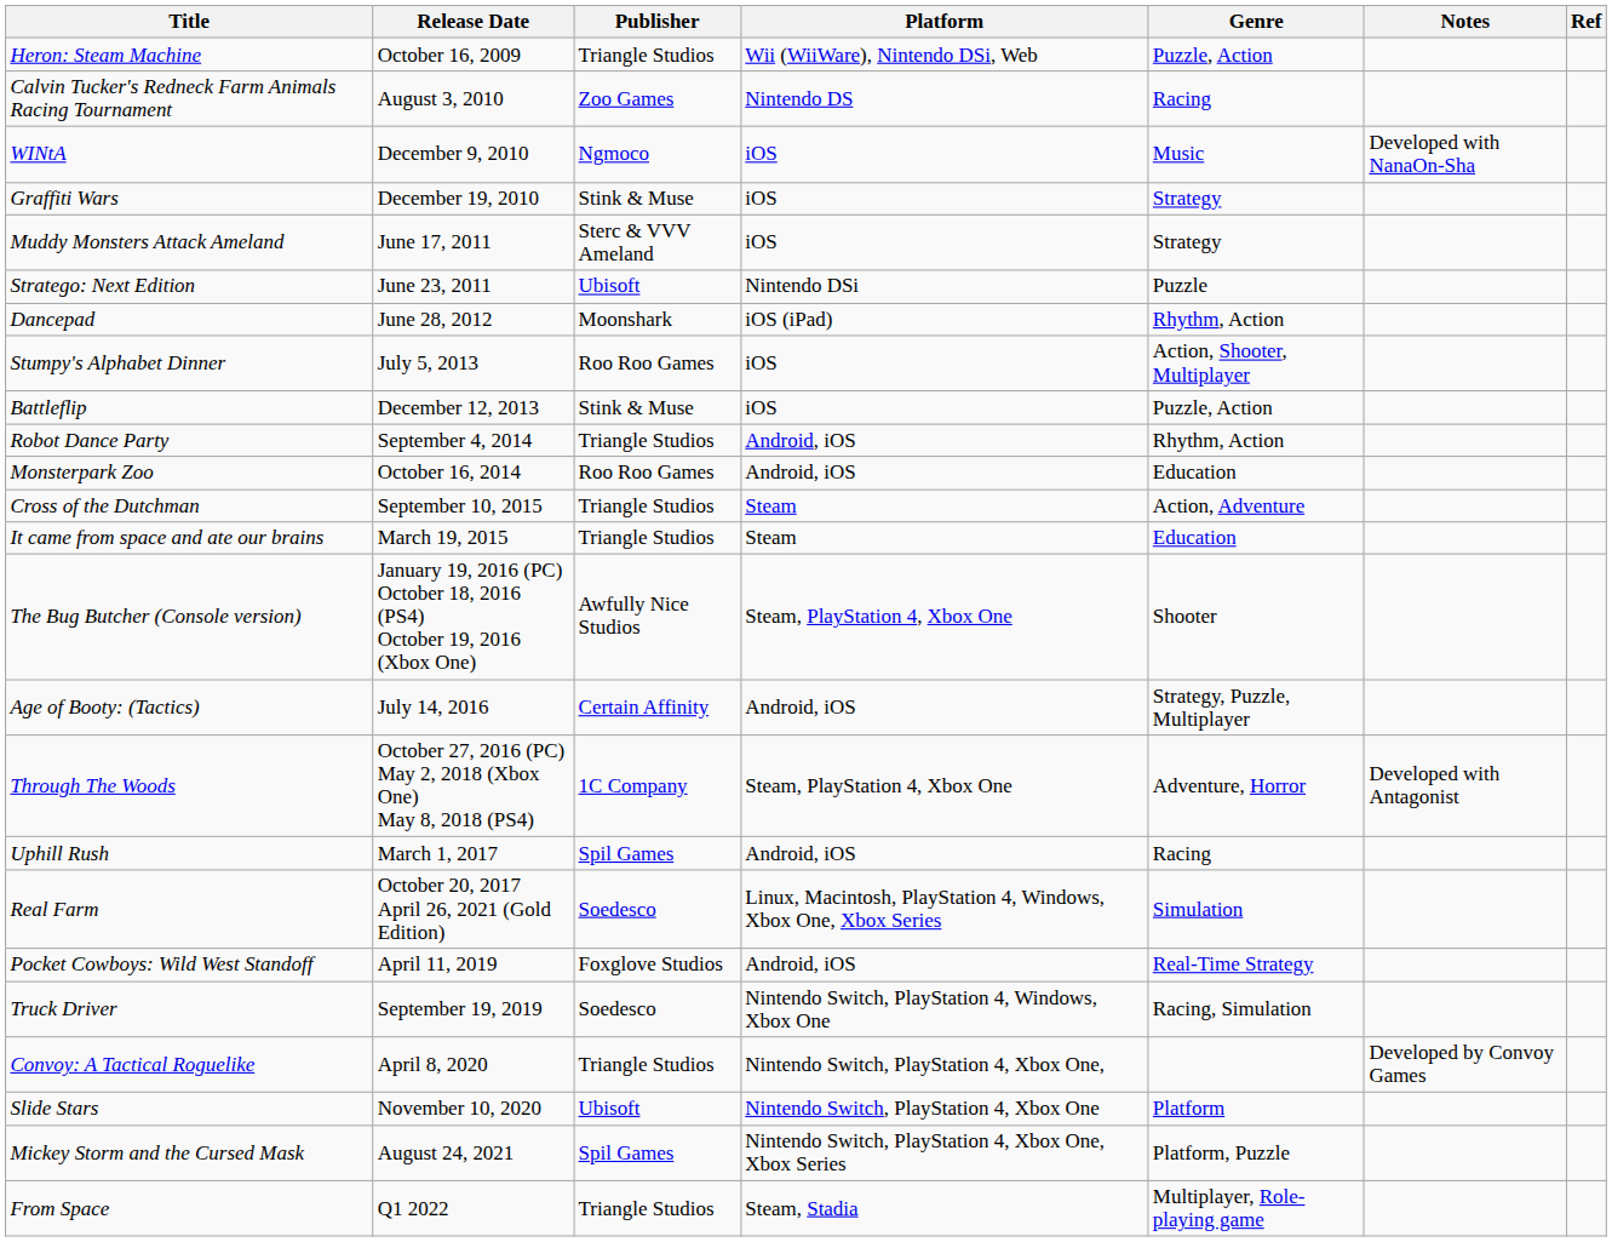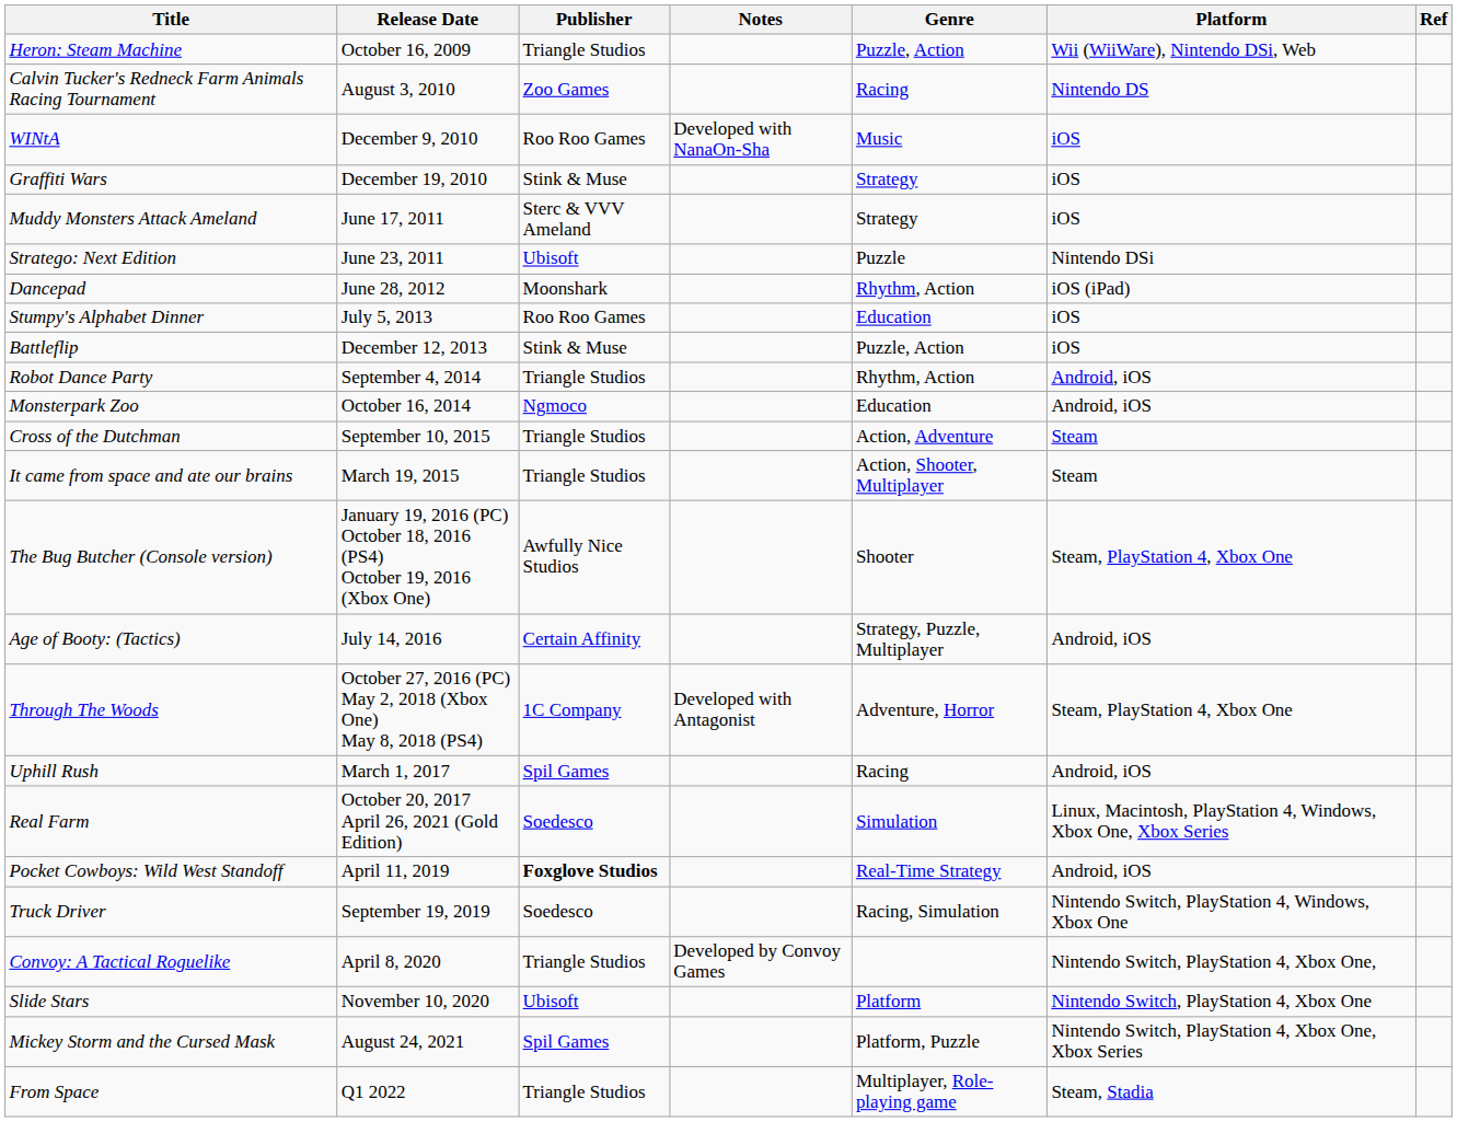columns swapped: Platform <-> Notes
WINtA | Publisher: Ngmoco -> Roo Roo Games
Stumpy's Alphabet Dinner | Genre: Action, Shooter, Multiplayer -> Education
Monsterpark Zoo | Publisher: Roo Roo Games -> Ngmoco
It came from space and ate our brains | Genre: Education -> Action, Shooter, Multiplayer
Pocket Cowboys: Wild West Standoff | Publisher: normal -> bold
